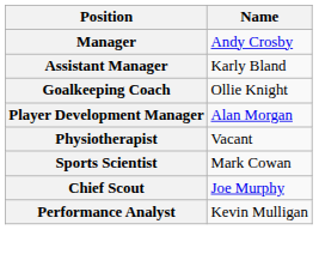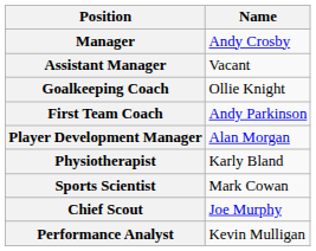Assistant Manager | Name: Karly Bland -> Vacant
+ row: First Team Coach | Andy Parkinson
Physiotherapist | Name: Vacant -> Karly Bland
